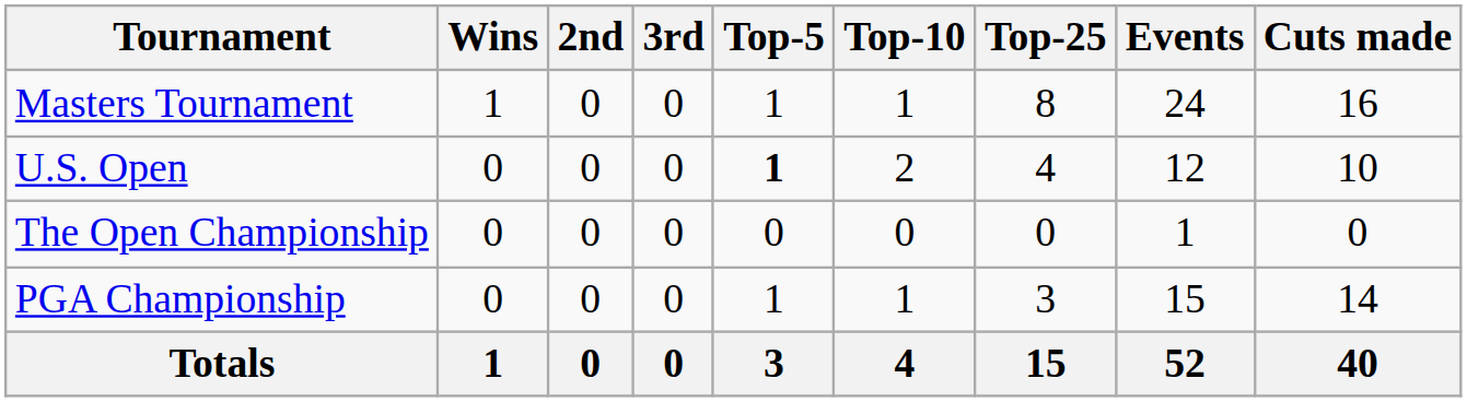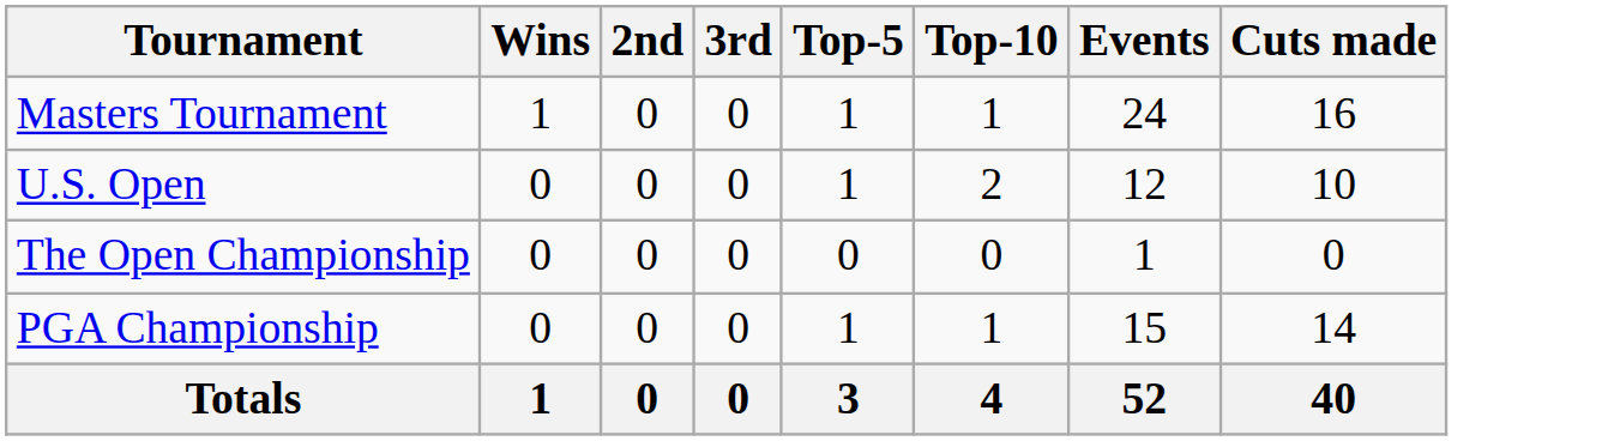- column: Top-25 | 8 | 4 | 0 | 3 | 15
U.S. Open | Top-5: bold -> normal
